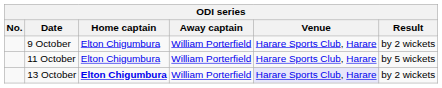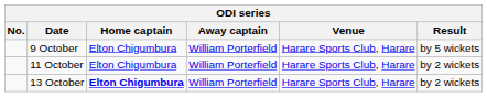9 October | Result: by 2 wickets -> by 5 wickets
11 October | Result: by 5 wickets -> by 2 wickets
13 October | Venue: lavender background -> no background
